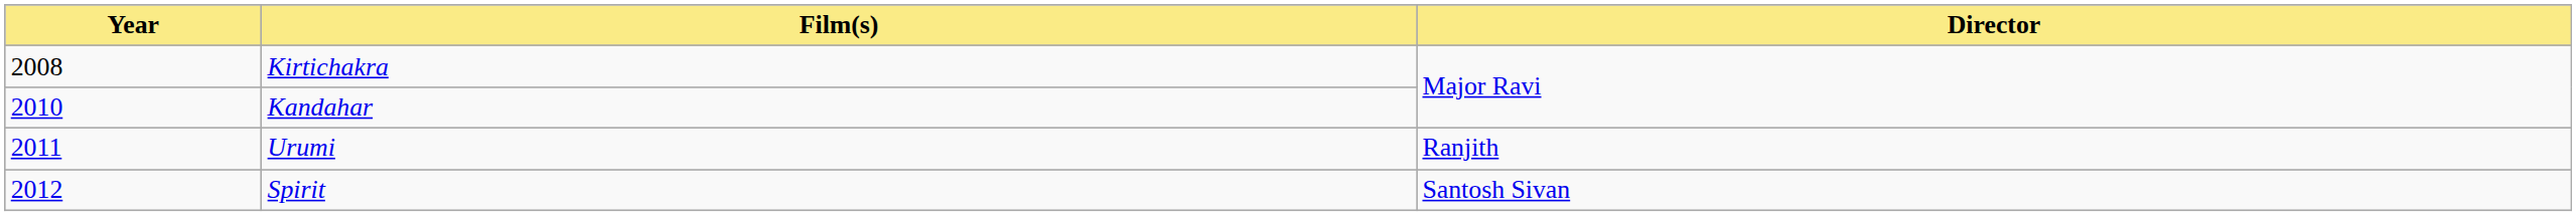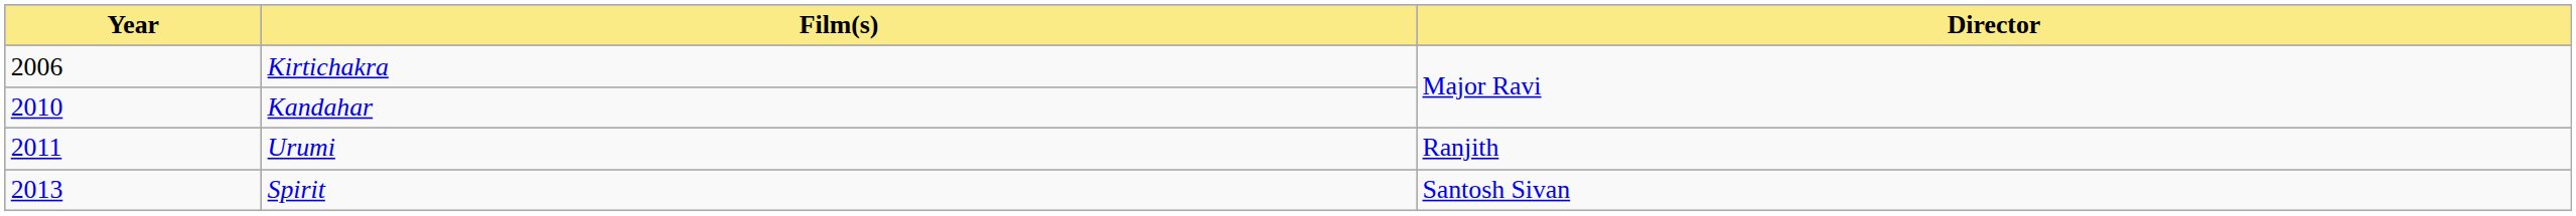Kirtichakra | Year: 2008 -> 2006
Spirit | Year: 2012 -> 2013
